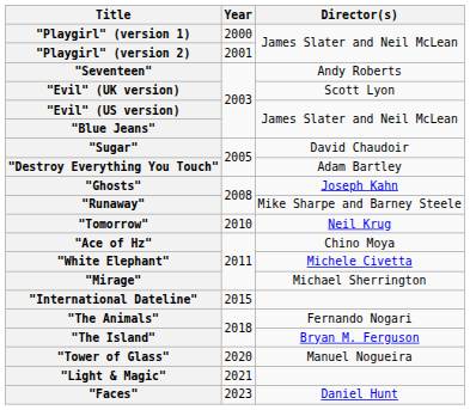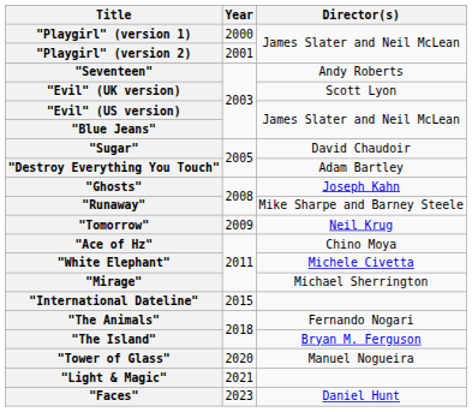"Tomorrow" | Year: 2010 -> 2009
